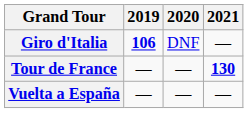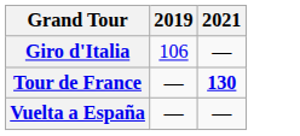- column: 2020 | DNF | — | —
Giro d'Italia | 2019: bold -> normal
